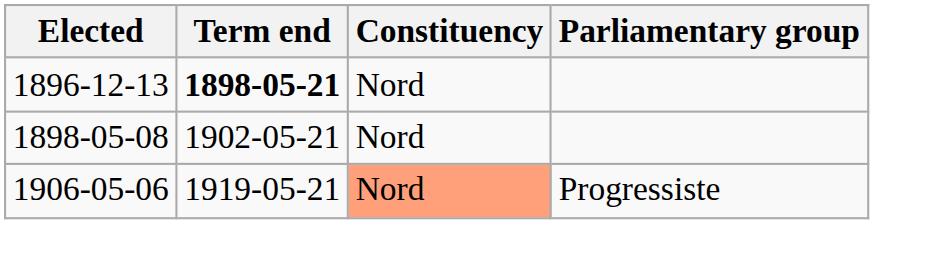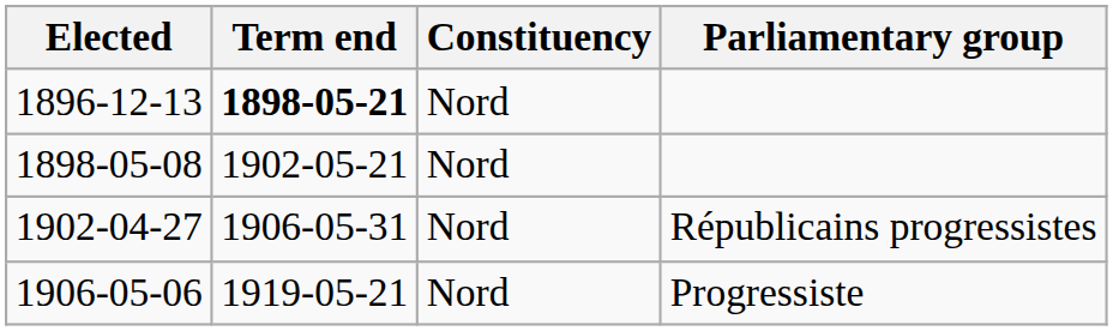+ row: 1902-04-27 | 1906-05-31 | Nord | Républicains progressistes
1906-05-06 | Constituency: lightsalmon background -> no background
